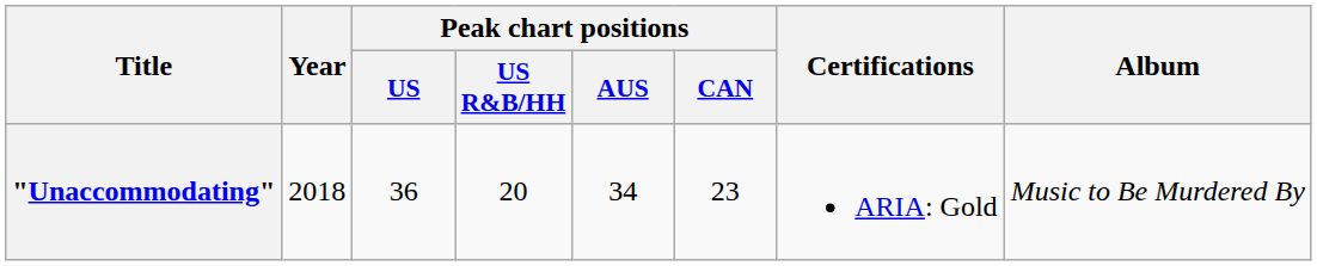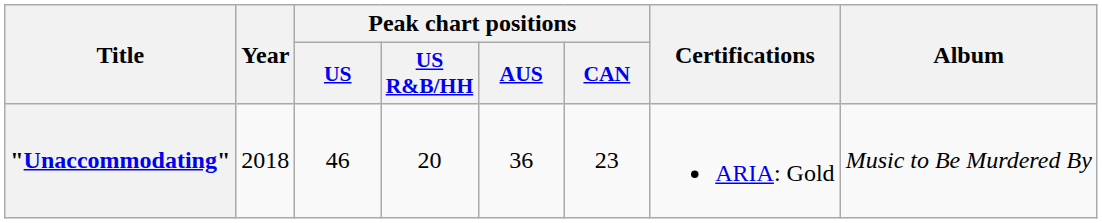"Unaccommodating" | Peak chart positions / US: 36 -> 46
"Unaccommodating" | Peak chart positions / AUS: 34 -> 36
